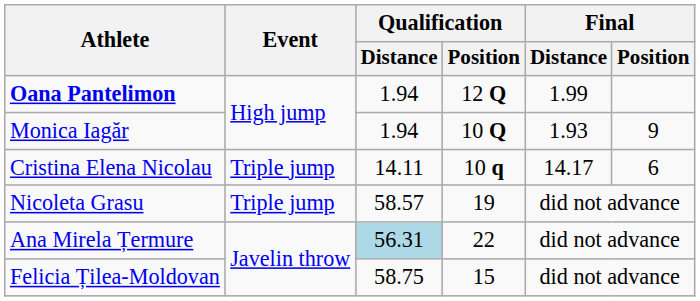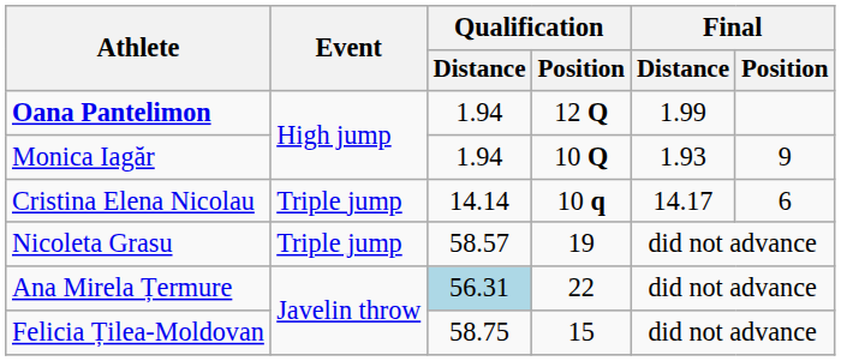Cristina Elena Nicolau | Qualification / Distance: 14.11 -> 14.14
